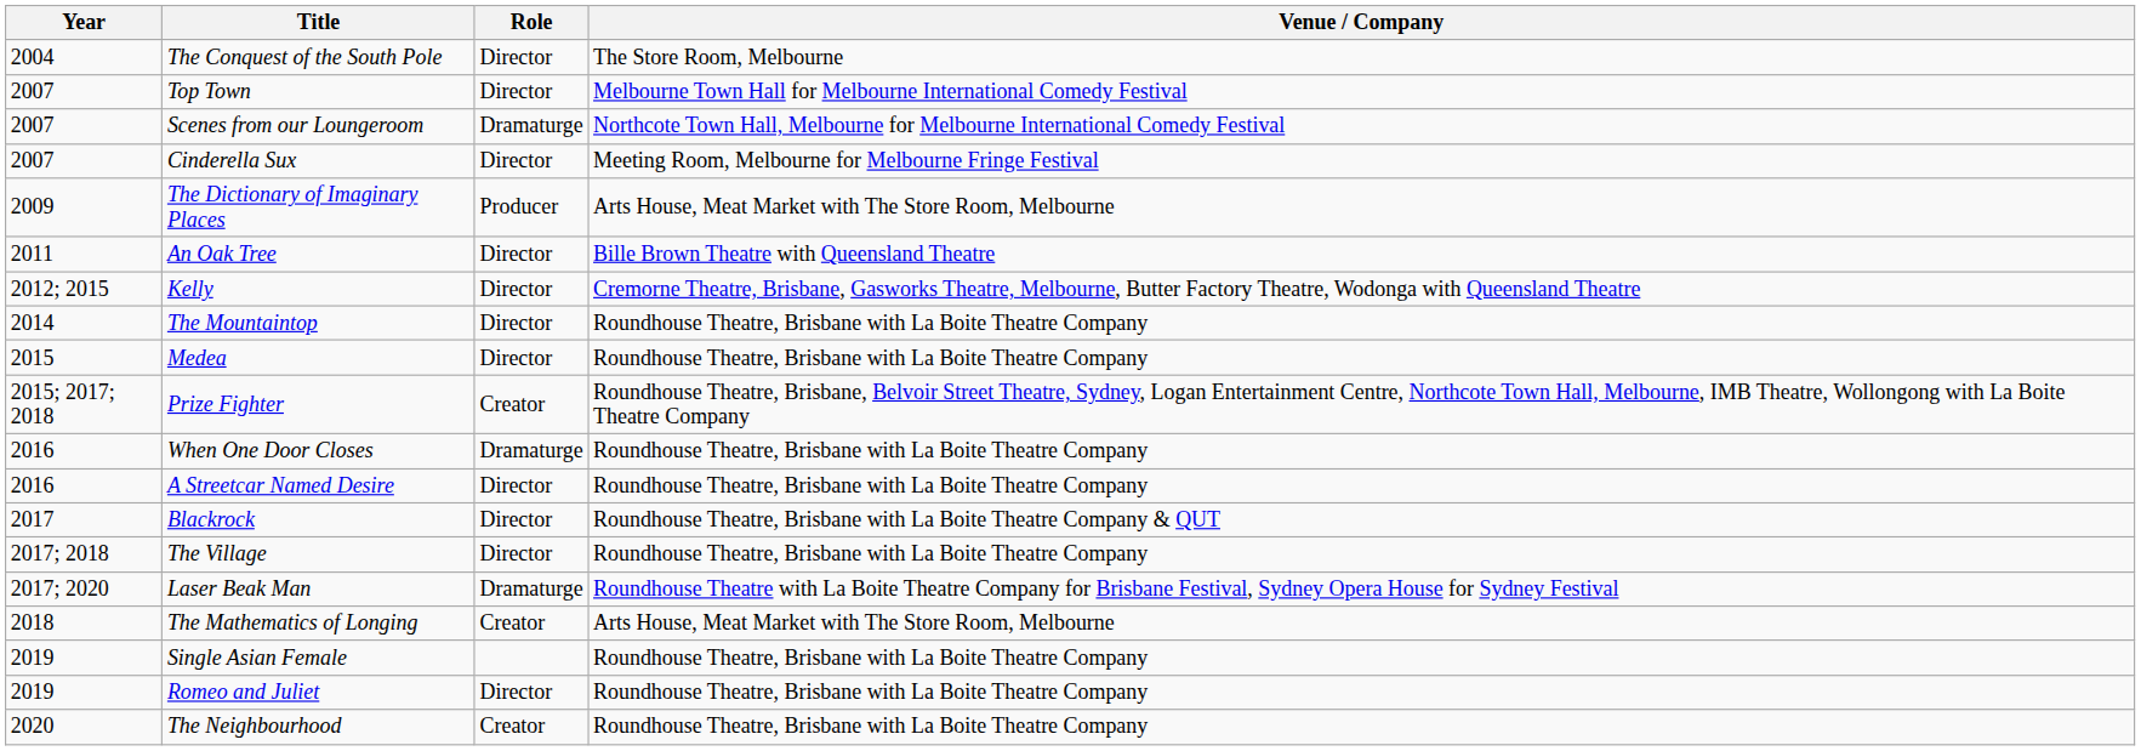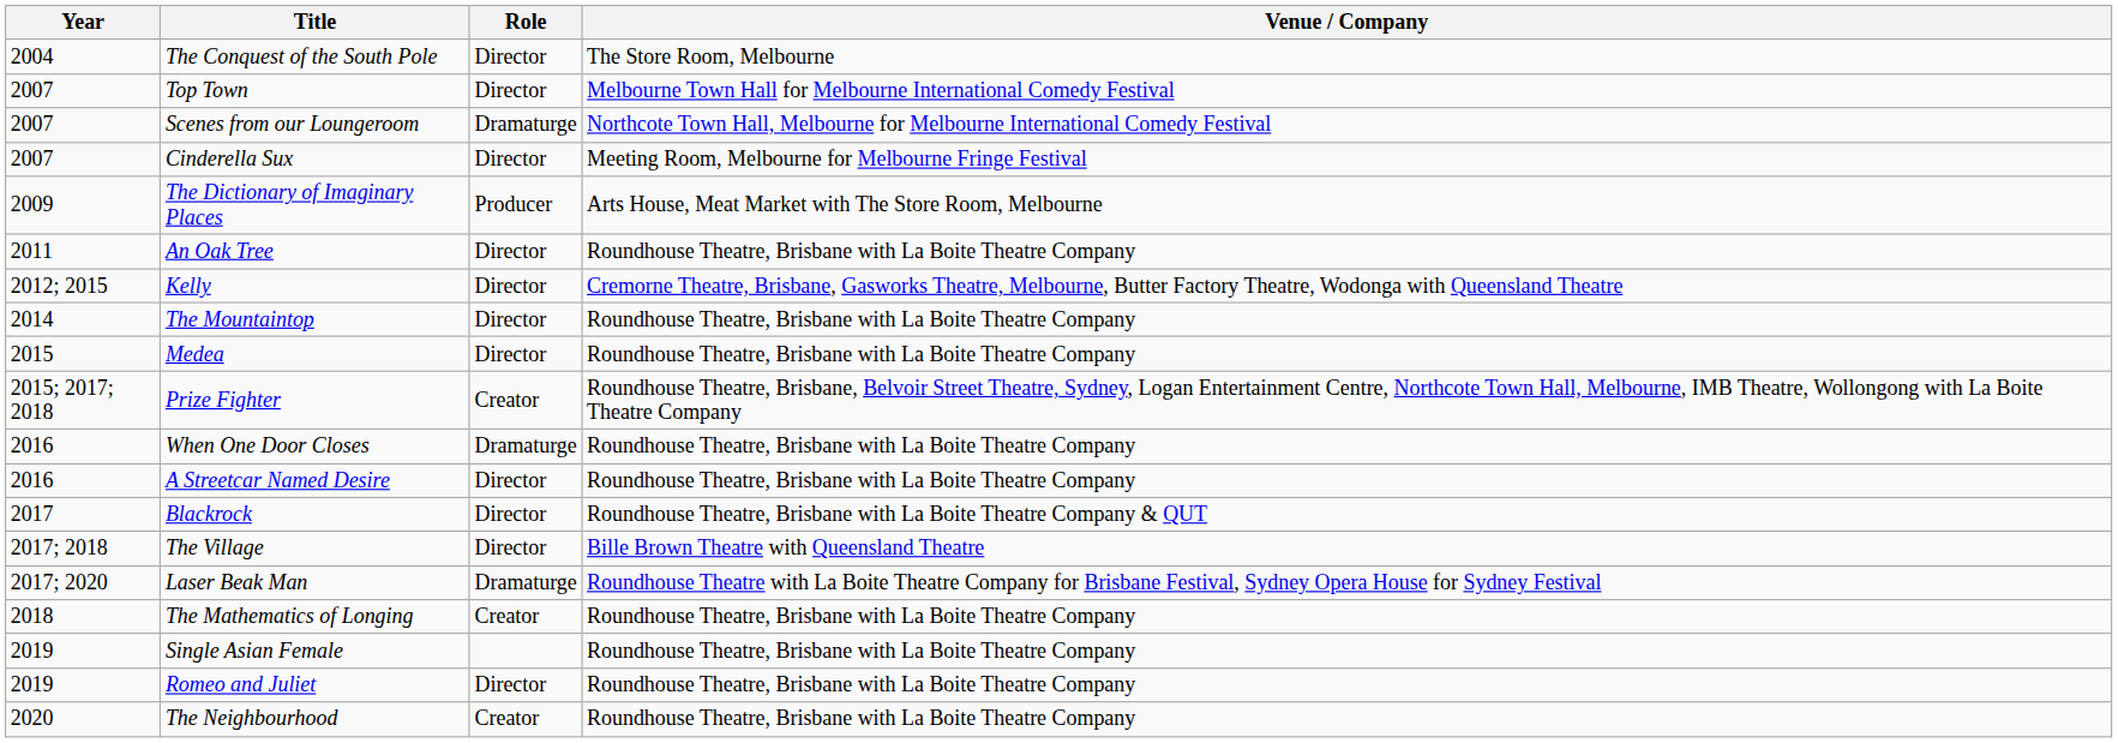An Oak Tree | Venue / Company: Bille Brown Theatre with Queensland Theatre -> Roundhouse Theatre, Brisbane with La Boite Theatre Company
The Village | Venue / Company: Roundhouse Theatre, Brisbane with La Boite Theatre Company -> Bille Brown Theatre with Queensland Theatre
The Mathematics of Longing | Venue / Company: Arts House, Meat Market with The Store Room, Melbourne -> Roundhouse Theatre, Brisbane with La Boite Theatre Company
